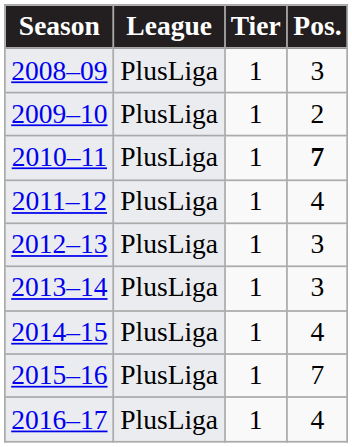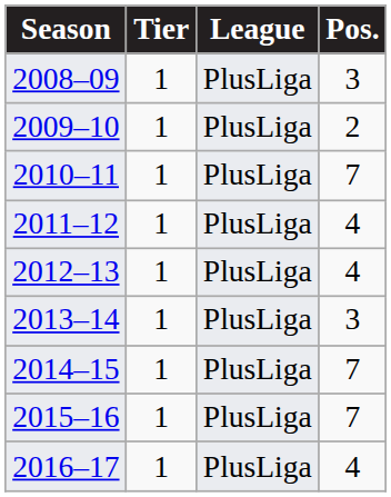columns swapped: Tier <-> League
2010–11 | Pos.: bold -> normal
2012–13 | Pos.: 3 -> 4
2014–15 | Pos.: 4 -> 7
